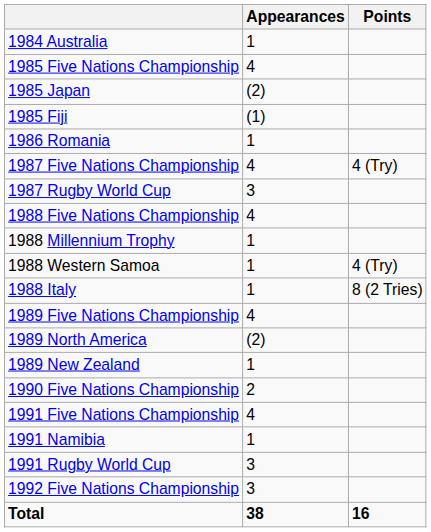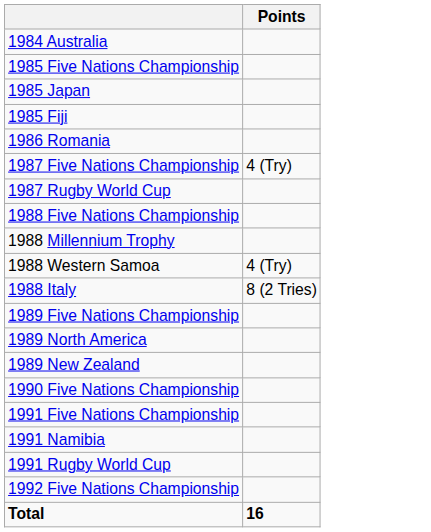- column: Appearances | 1 | 4 | (2) | (1) | 1 | 4 | 3 | 4 | 1 | 1 | 1 | 4 | (2) | 1 | 2 | 4 | 1 | 3 | 3 | 38
